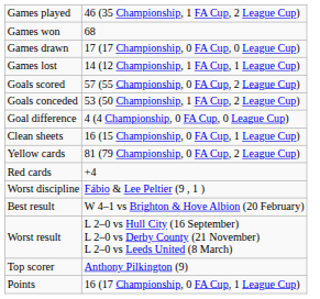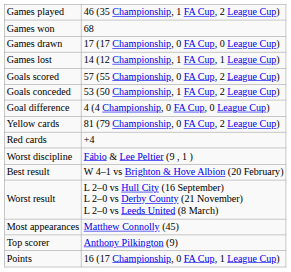- row: Clean sheets | 16 (15 Championship, 0 FA Cup, 1 League Cup)
+ row: Most appearances | Matthew Connolly (45)
